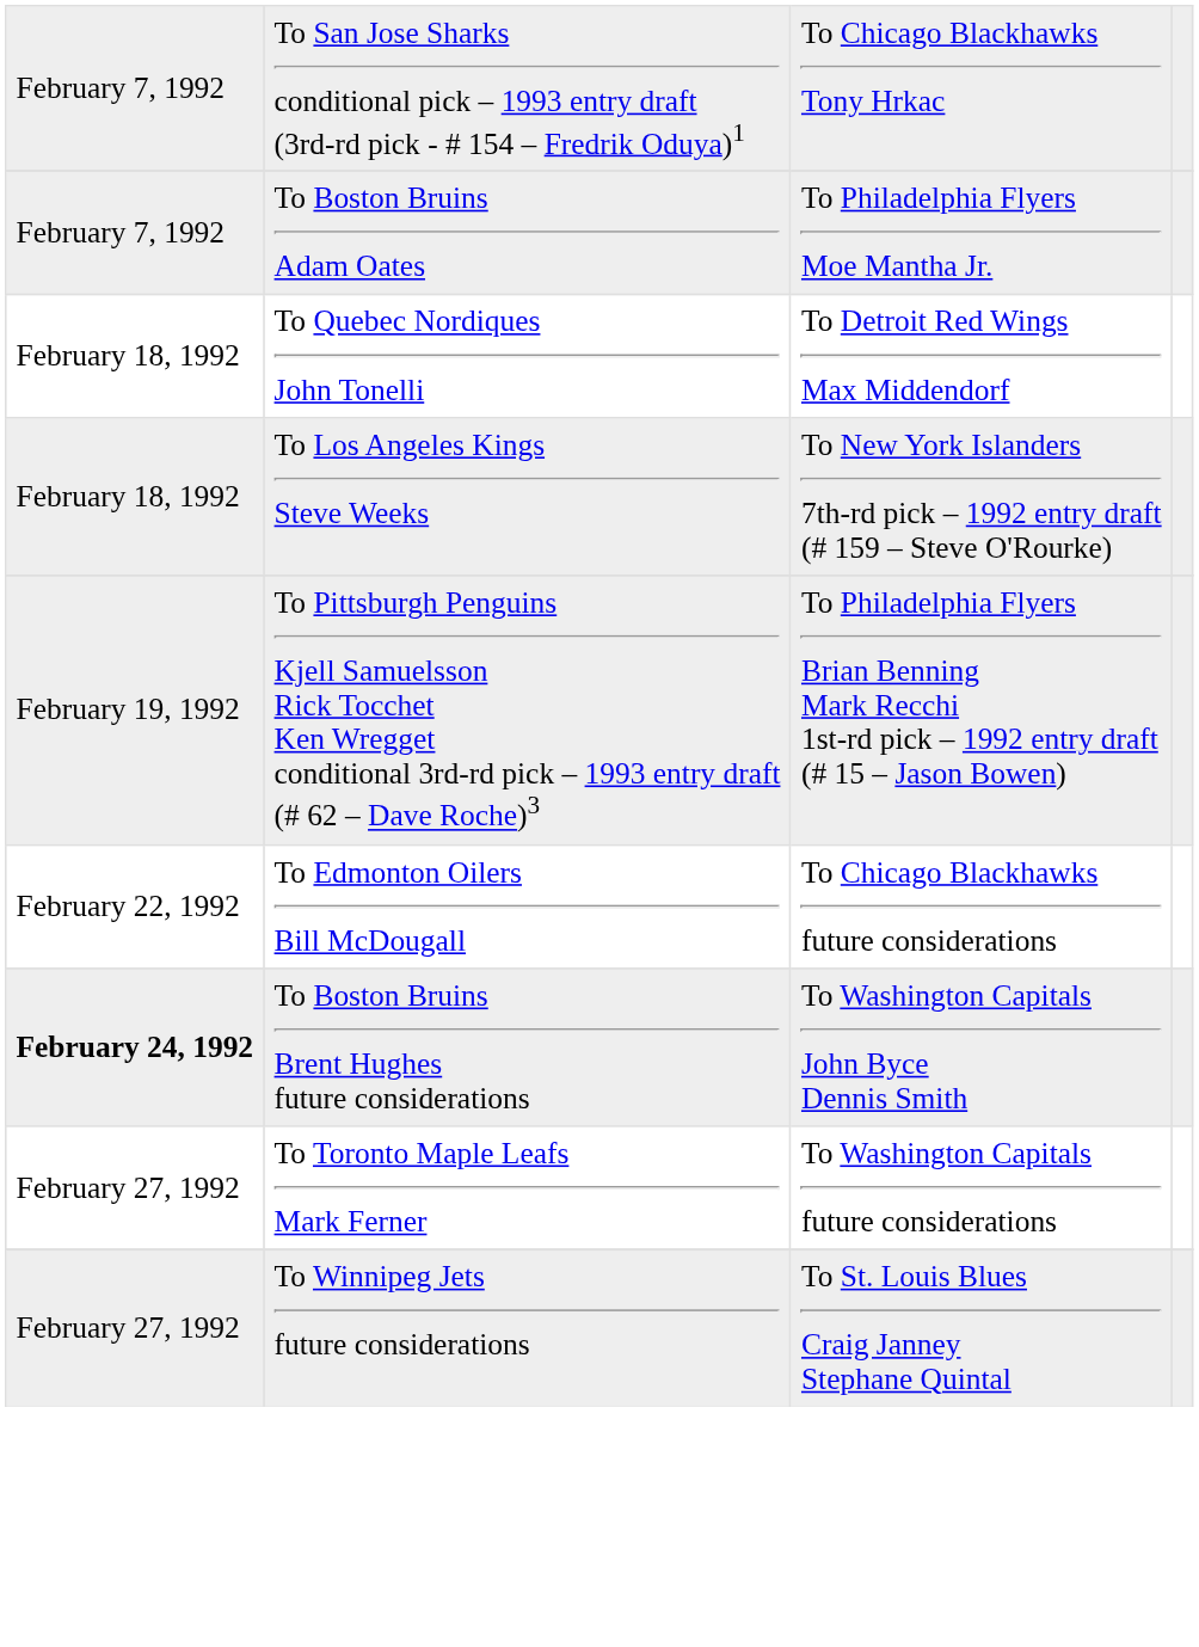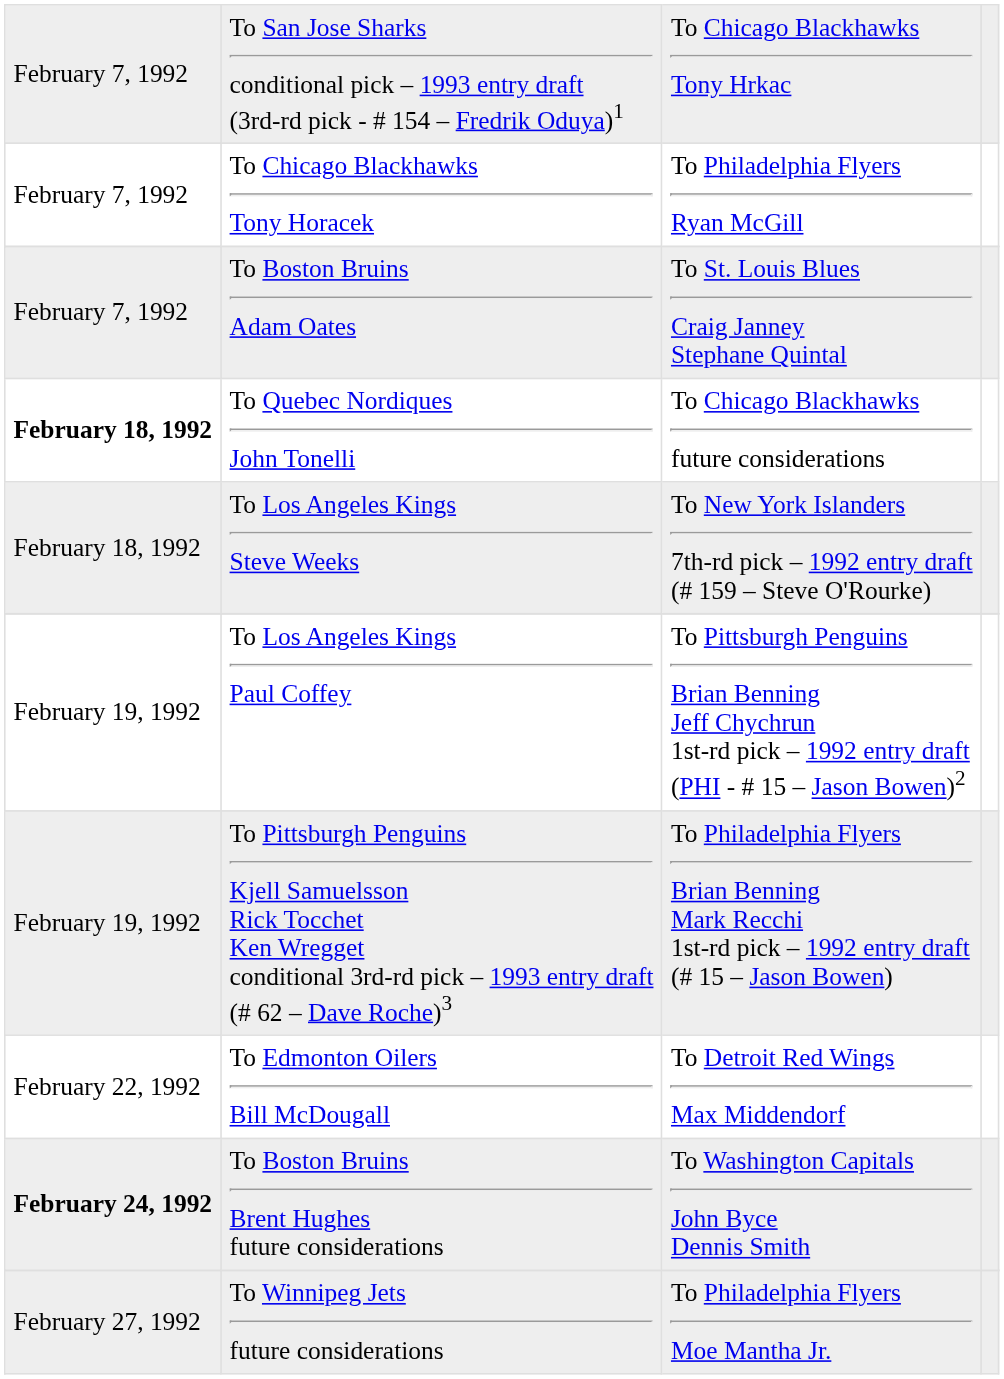+ row: February 7, 1992 | To Chicago Blackhawks Tony Horacek | To Philadelphia Flyers Ryan McGill
To Boston Bruins Adam Oates | column 3: To Philadelphia Flyers Moe Mantha Jr. -> To St. Louis Blues Craig Janney Stephane Quintal
To Quebec Nordiques John Tonelli | column 1: normal -> bold
To Quebec Nordiques John Tonelli | column 3: To Detroit Red Wings Max Middendorf -> To Chicago Blackhawks future considerations
+ row: February 19, 1992 | To Los Angeles Kings Paul Coffey | To Pittsburgh Penguins Brian Benning Jeff Chychrun 1st-rd pick – 1992 entry draft (PHI - # 15 – Jason Bowen)2
To Edmonton Oilers Bill McDougall | column 3: To Chicago Blackhawks future considerations -> To Detroit Red Wings Max Middendorf
- row: February 27, 1992 | To Toronto Maple Leafs Mark Ferner | To Washington Capitals future considerations
To Winnipeg Jets future considerations | column 3: To St. Louis Blues Craig Janney Stephane Quintal -> To Philadelphia Flyers Moe Mantha Jr.
